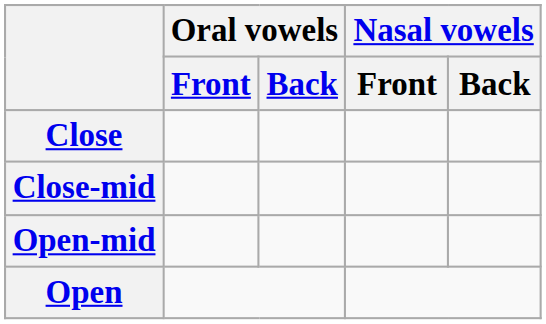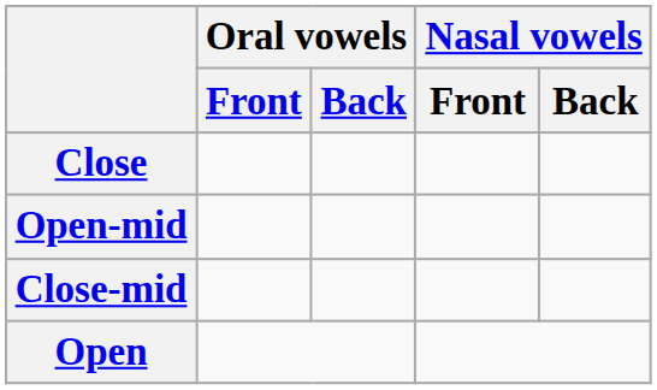rows swapped: Close-mid <-> Open-mid
